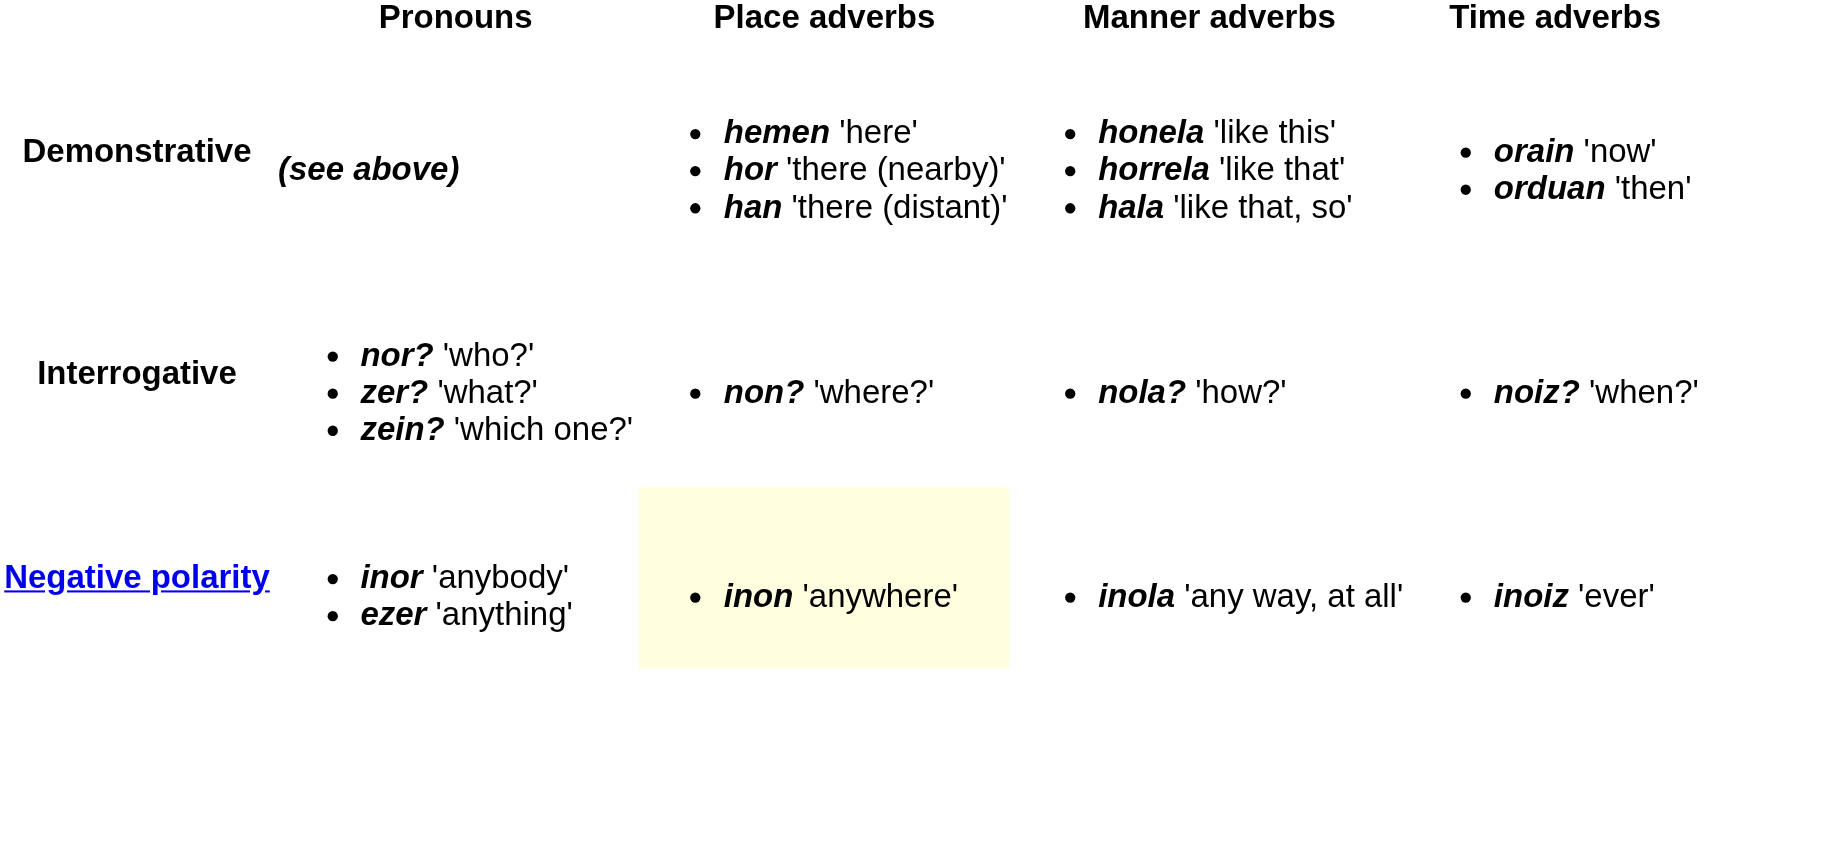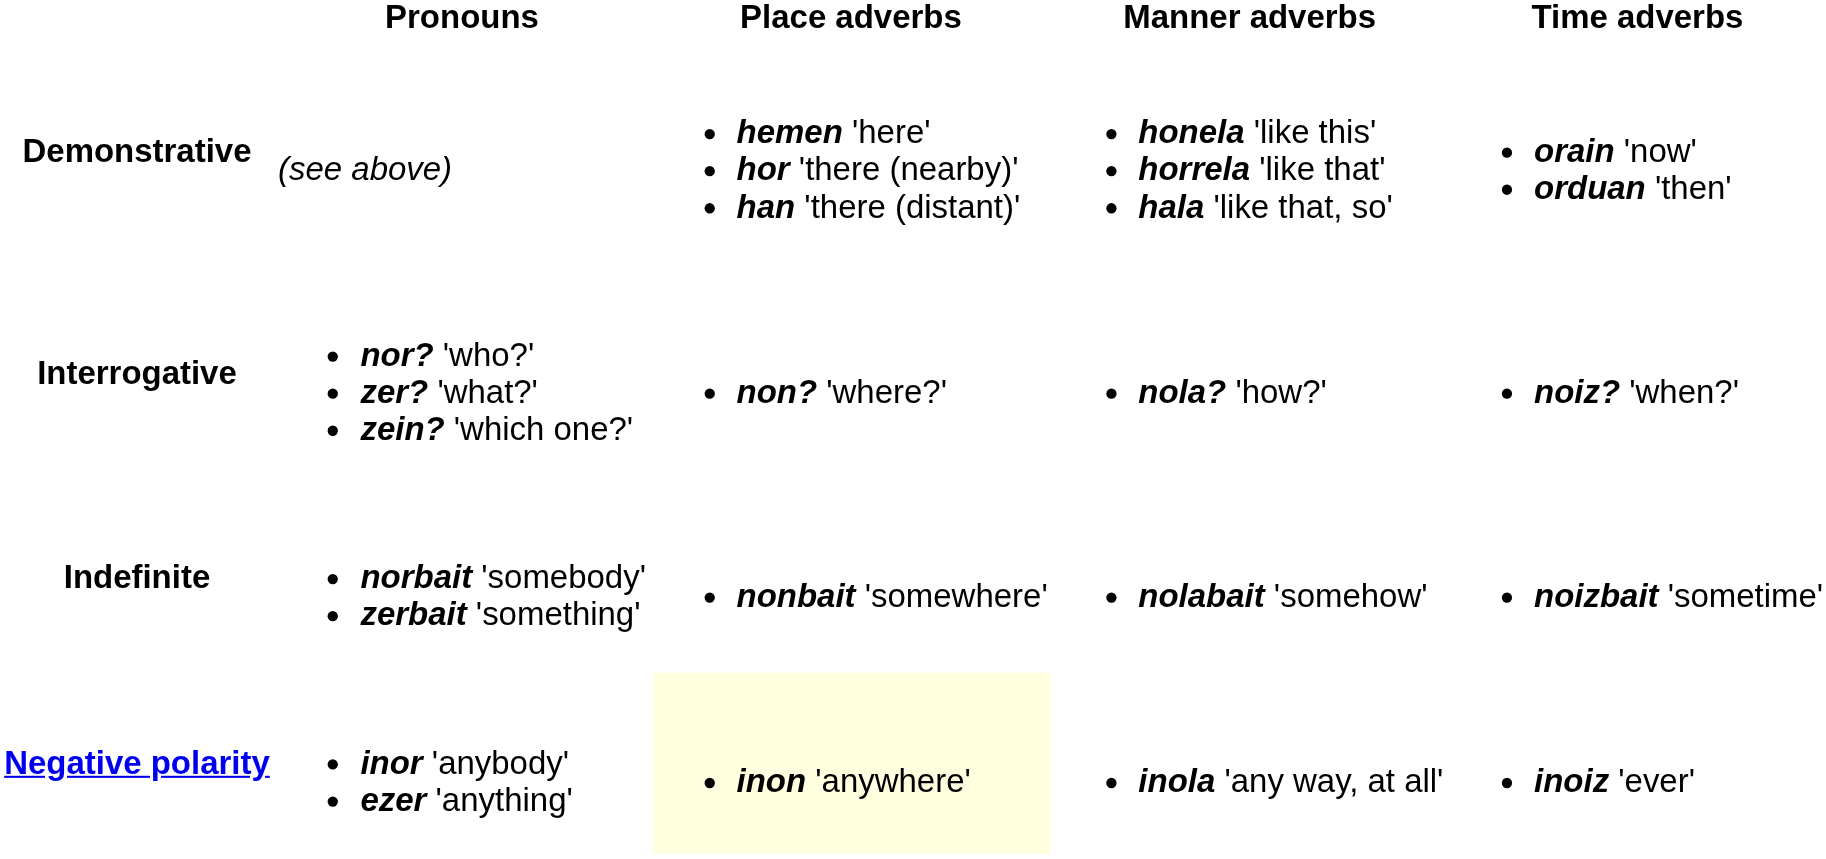Demonstrative | Pronouns: bold -> normal
+ row: Indefinite | norbait 'somebody' zerbait 'something' | nonbait 'somewhere' | nolabait 'somehow' | noizbait 'sometime'
